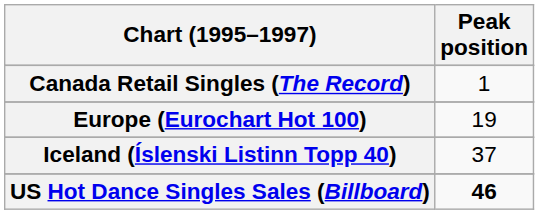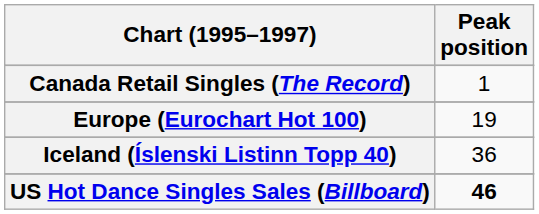Iceland (Íslenski Listinn Topp 40) | Peak position: 37 -> 36
